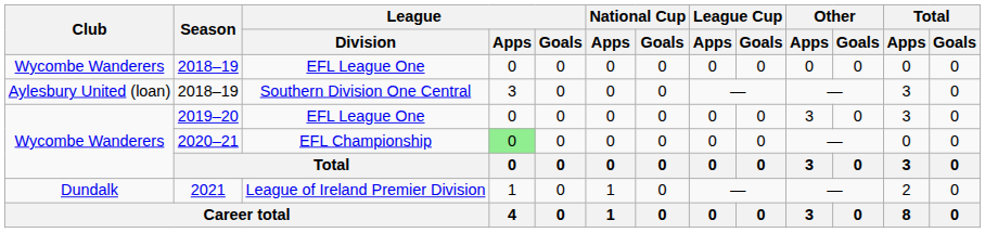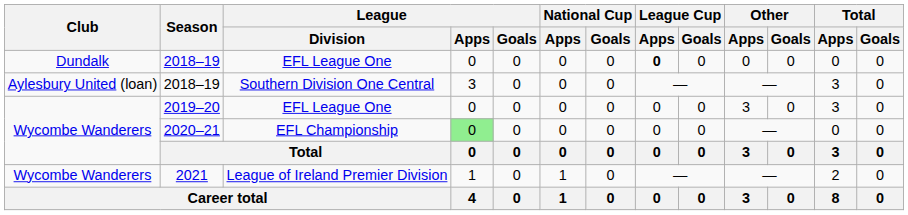2018–19 / EFL League One | Club: Wycombe Wanderers -> Dundalk
2018–19 / EFL League One | League Cup / Apps: normal -> bold
2021 | Club: Dundalk -> Wycombe Wanderers
